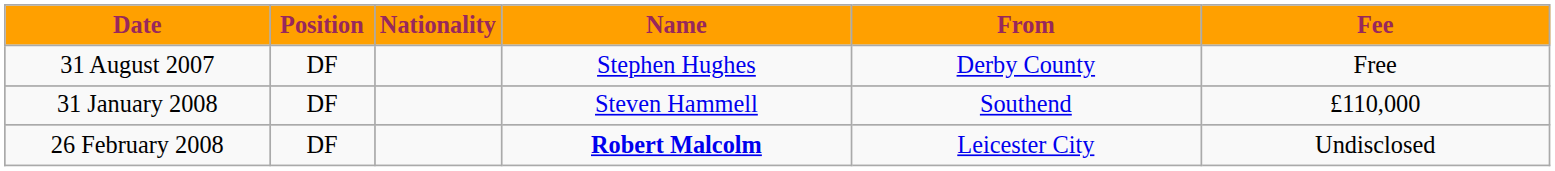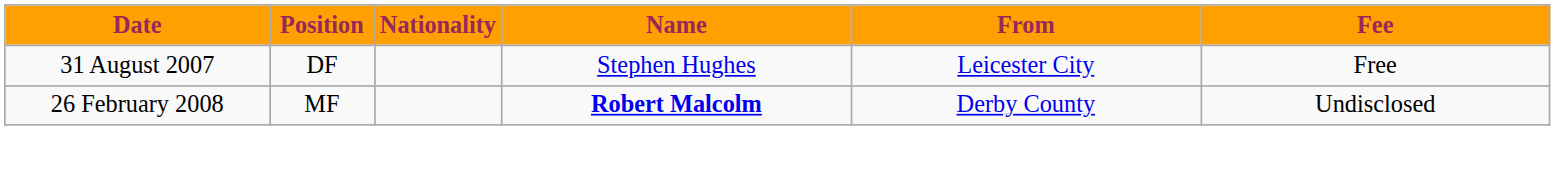31 August 2007 | From: Derby County -> Leicester City
- row: 31 January 2008 | DF | Steven Hammell | Southend | £110,000
26 February 2008 | Position: DF -> MF
26 February 2008 | From: Leicester City -> Derby County
